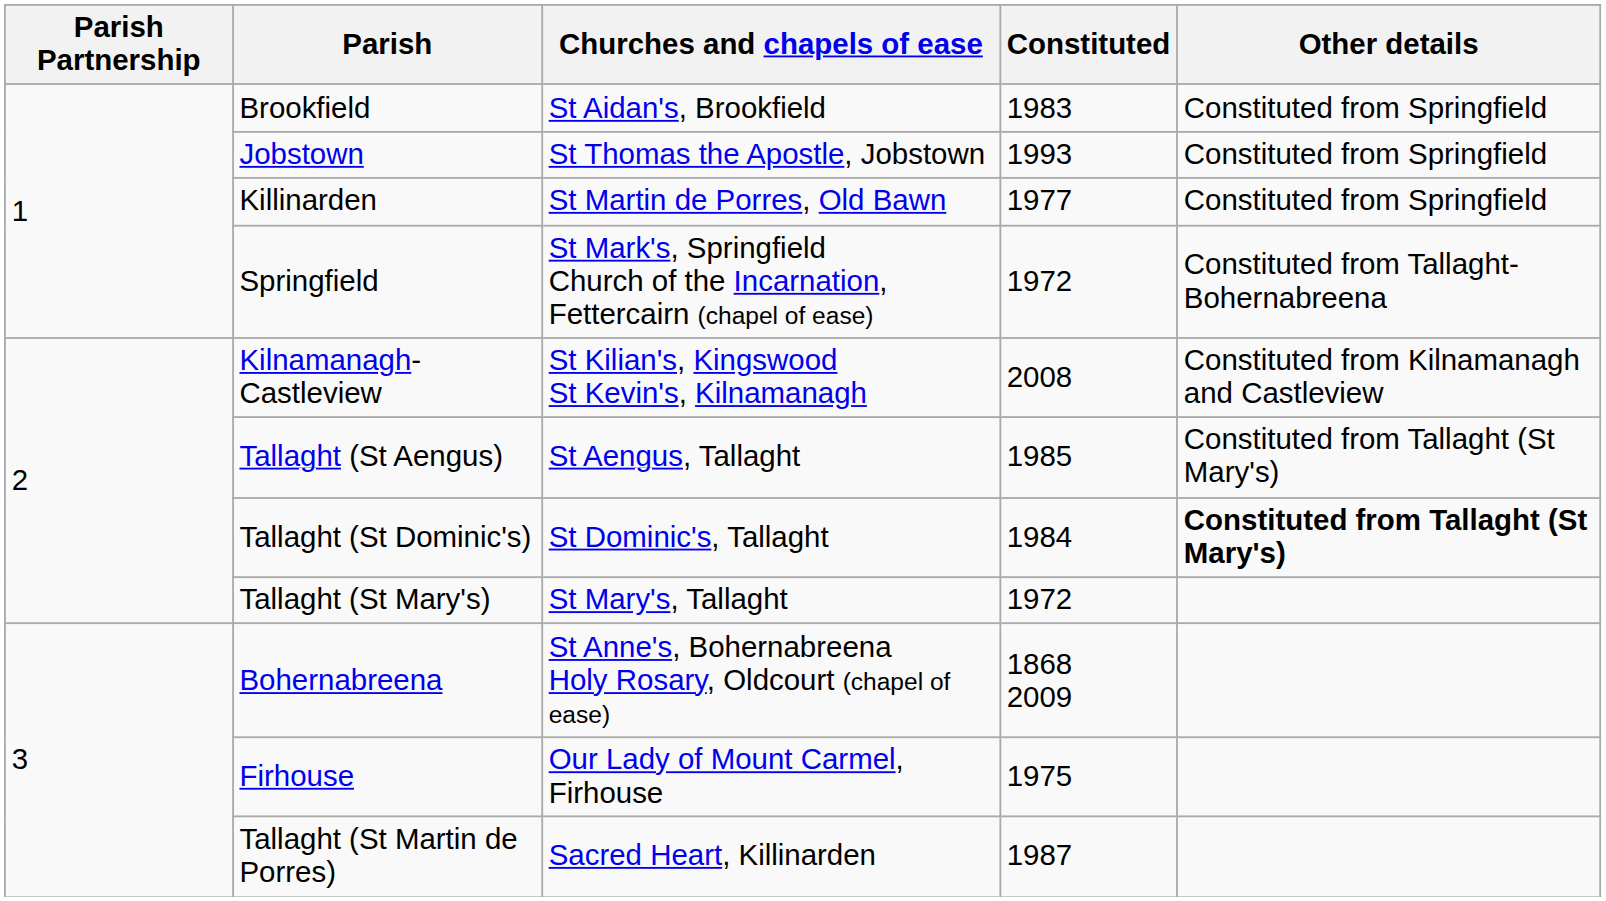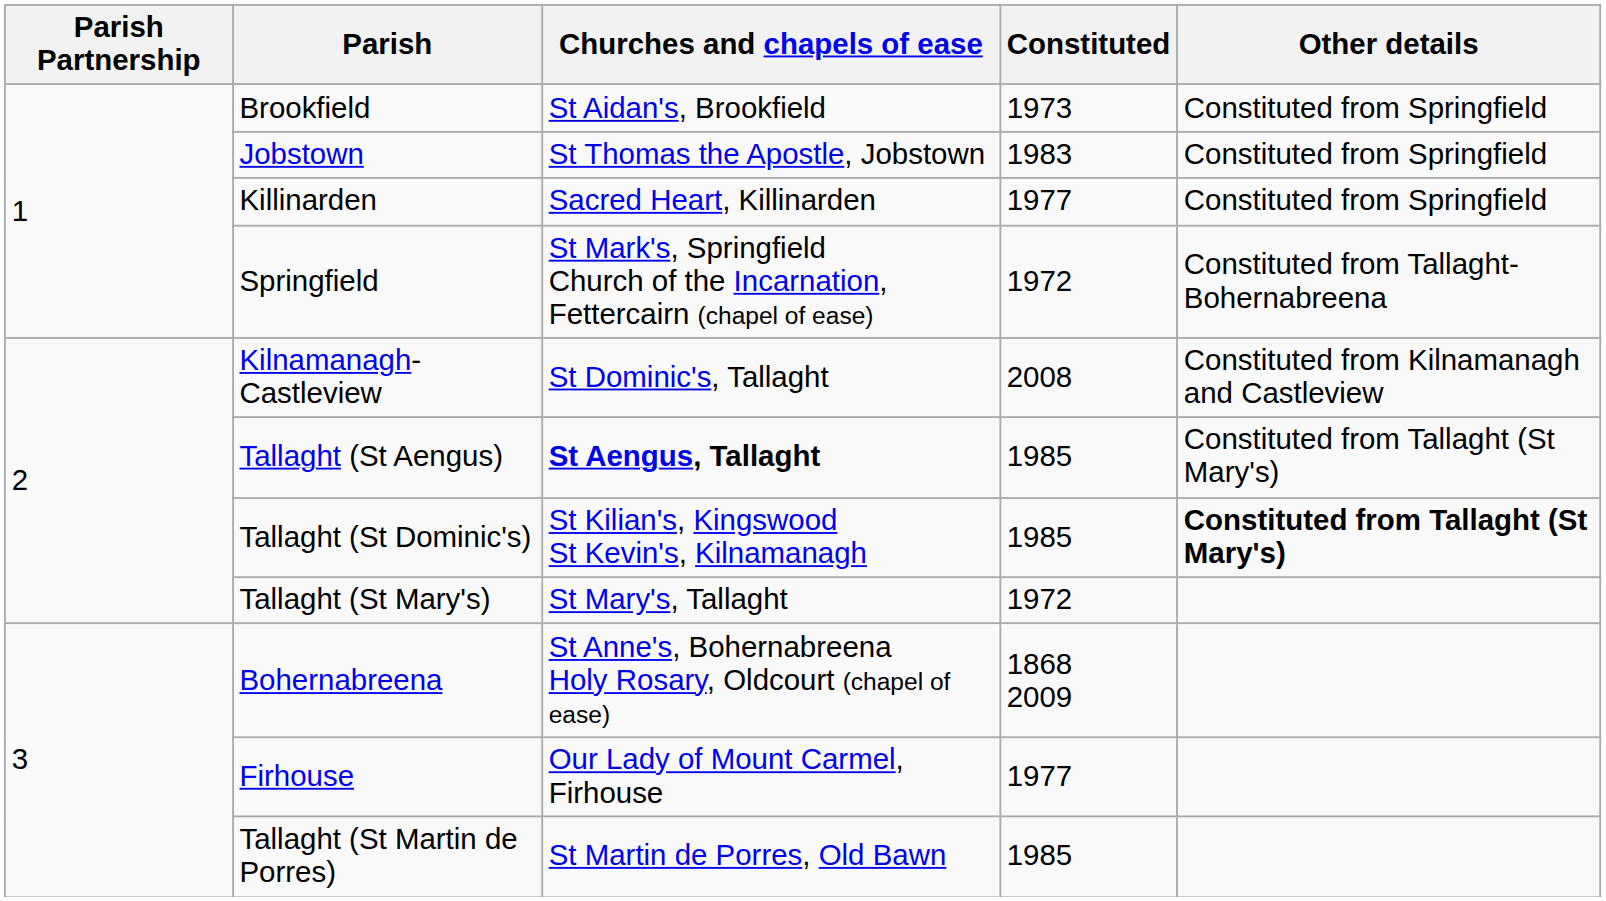Brookfield | Constituted: 1983 -> 1973
Jobstown | Constituted: 1993 -> 1983
Killinarden | Churches and chapels of ease: St Martin de Porres, Old Bawn -> Sacred Heart, Killinarden
Kilnamanagh-Castleview | Churches and chapels of ease: St Kilian's, Kingswood St Kevin's, Kilnamanagh -> St Dominic's, Tallaght
Tallaght (St Aengus) | Churches and chapels of ease: normal -> bold
Tallaght (St Dominic's) | Churches and chapels of ease: St Dominic's, Tallaght -> St Kilian's, Kingswood St Kevin's, Kilnamanagh
Tallaght (St Dominic's) | Constituted: 1984 -> 1985
Firhouse | Constituted: 1975 -> 1977
Tallaght (St Martin de Porres) | Churches and chapels of ease: Sacred Heart, Killinarden -> St Martin de Porres, Old Bawn
Tallaght (St Martin de Porres) | Constituted: 1987 -> 1985
